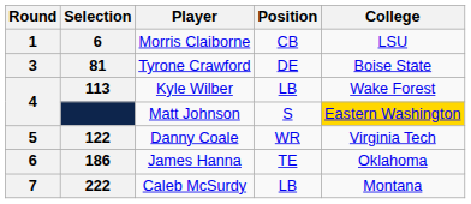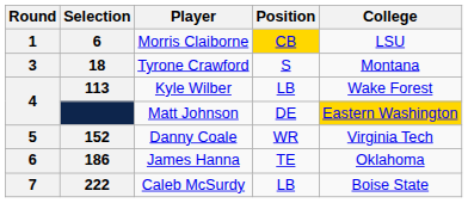Morris Claiborne | Position: no background -> gold background
Tyrone Crawford | Selection: 81 -> 18
Tyrone Crawford | Position: DE -> S
Tyrone Crawford | College: Boise State -> Montana
Matt Johnson | Position: S -> DE
Danny Coale | Selection: 122 -> 152
Caleb McSurdy | College: Montana -> Boise State
